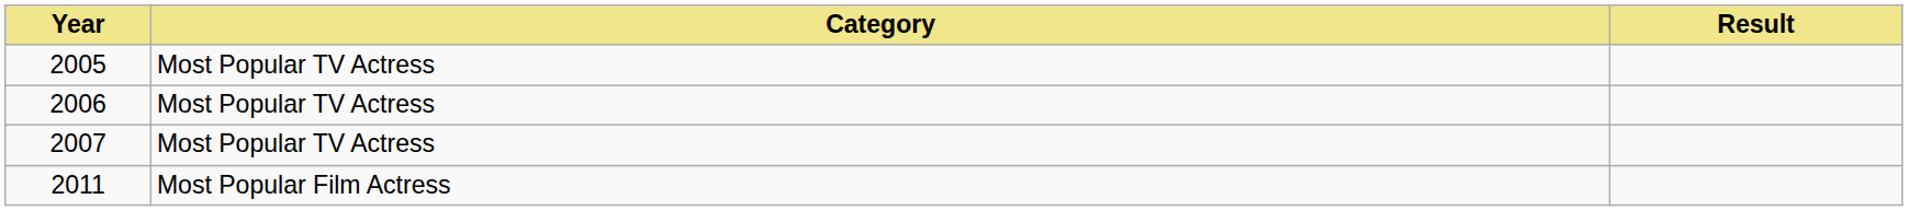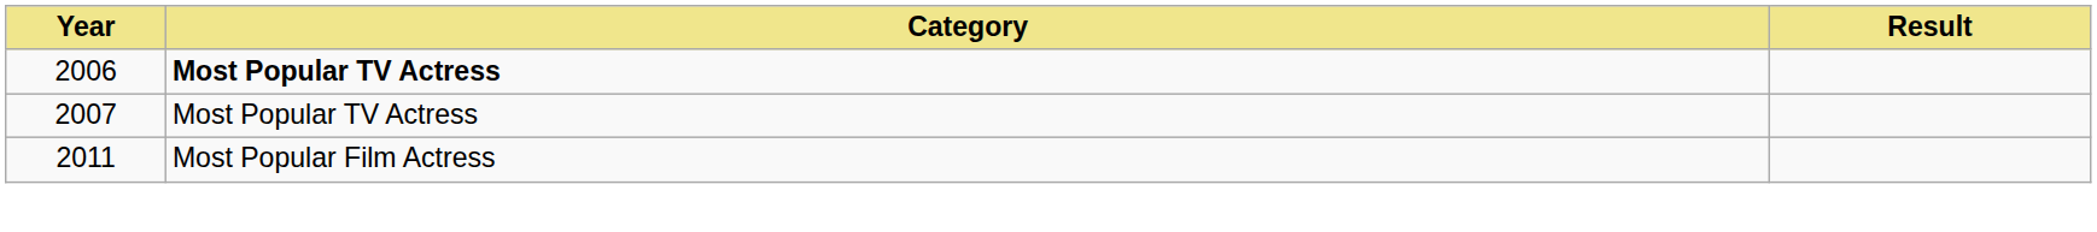- row: 2005 | Most Popular TV Actress
2006 | Category: normal -> bold
